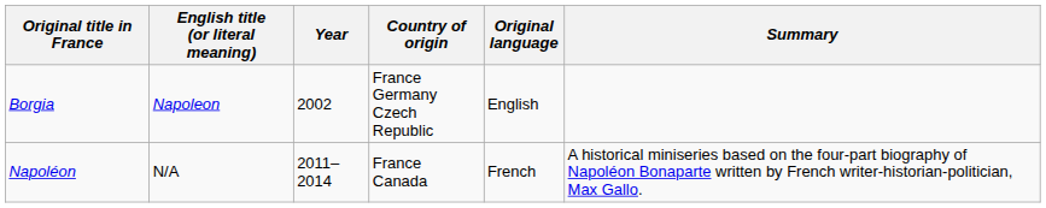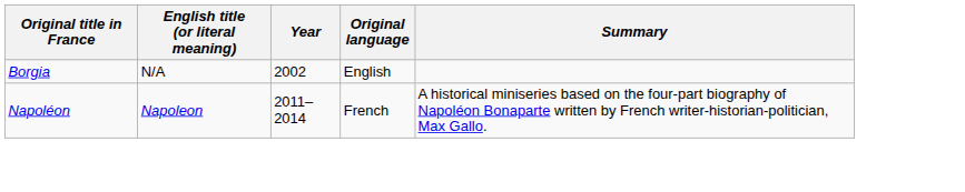- column: Country of origin | France Germany Czech Republic | France Canada
Borgia | English title (or literal meaning): Napoleon -> N/A
Napoléon | English title (or literal meaning): N/A -> Napoleon
